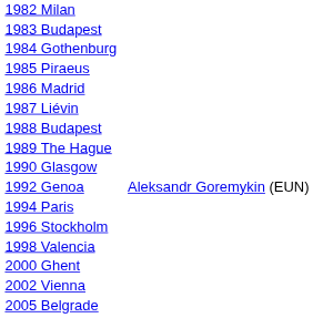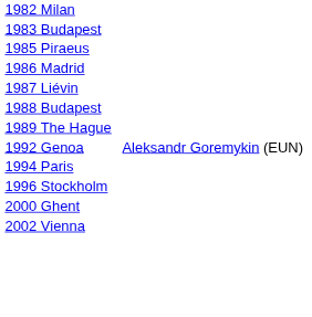- row: 1984 Gothenburg
- row: 1990 Glasgow
- row: 1998 Valencia
- row: 2005 Belgrade
